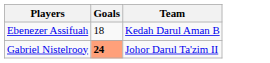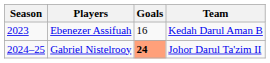+ column: Season | 2023 | 2024–25
Ebenezer Assifuah | Goals: 18 -> 16
